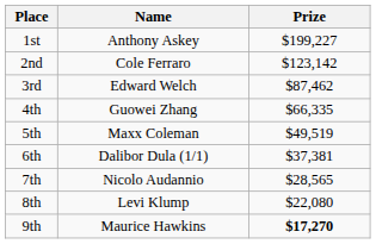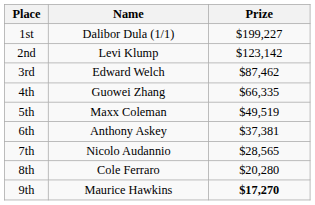1st | Name: Anthony Askey -> Dalibor Dula (1/1)
2nd | Name: Cole Ferraro -> Levi Klump
6th | Name: Dalibor Dula (1/1) -> Anthony Askey
8th | Name: Levi Klump -> Cole Ferraro
8th | Prize: $22,080 -> $20,280
